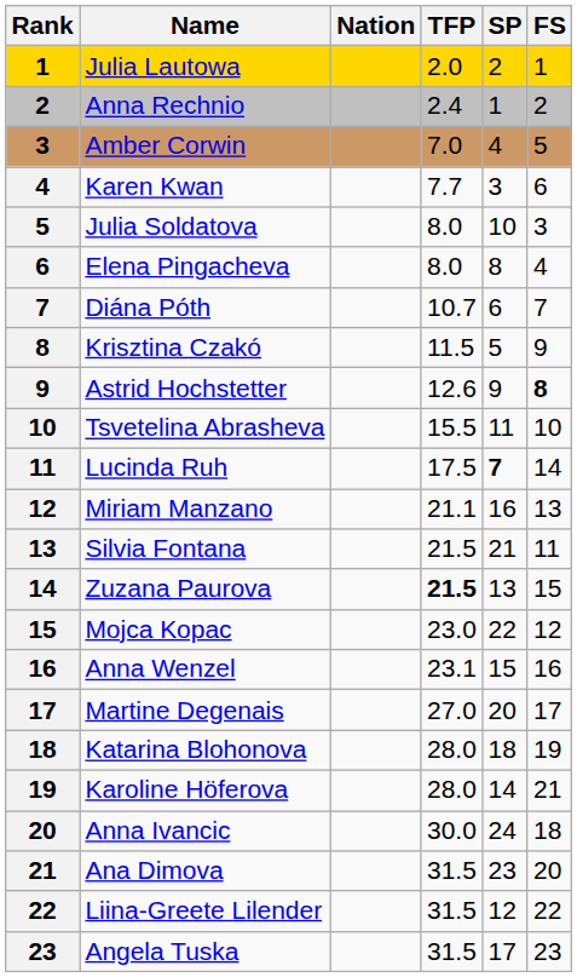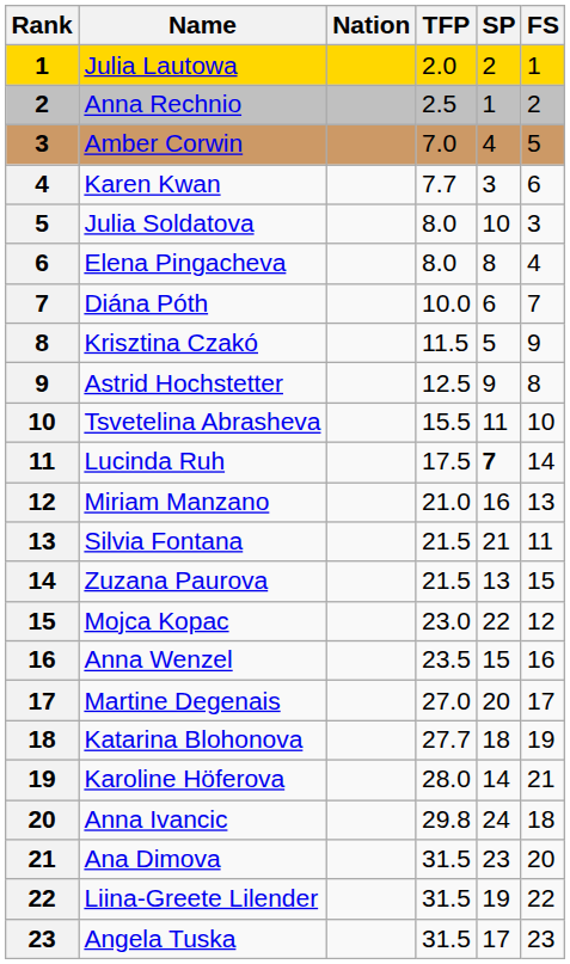Anna Rechnio | TFP: 2.4 -> 2.5
Diána Póth | TFP: 10.7 -> 10.0
Astrid Hochstetter | TFP: 12.6 -> 12.5
Astrid Hochstetter | FS: bold -> normal
Miriam Manzano | TFP: 21.1 -> 21.0
Zuzana Paurova | TFP: bold -> normal
Anna Wenzel | TFP: 23.1 -> 23.5
Katarina Blohonova | TFP: 28.0 -> 27.7
Anna Ivancic | TFP: 30.0 -> 29.8
Liina-Greete Lilender | SP: 12 -> 19
